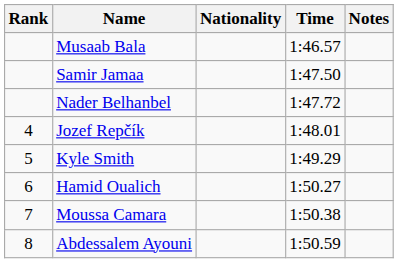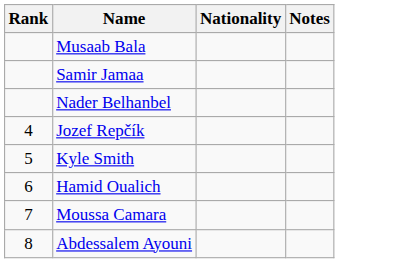- column: Time | 1:46.57 | 1:47.50 | 1:47.72 | 1:48.01 | 1:49.29 | 1:50.27 | 1:50.38 | 1:50.59
